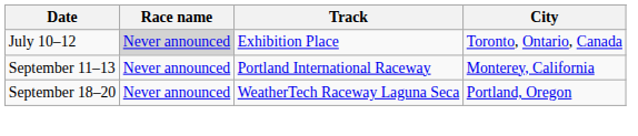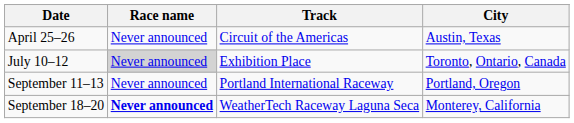+ row: April 25–26 | Never announced | Circuit of the Americas | Austin, Texas
September 11–13 | City: Monterey, California -> Portland, Oregon
September 18–20 | Race name: normal -> bold
September 18–20 | City: Portland, Oregon -> Monterey, California
